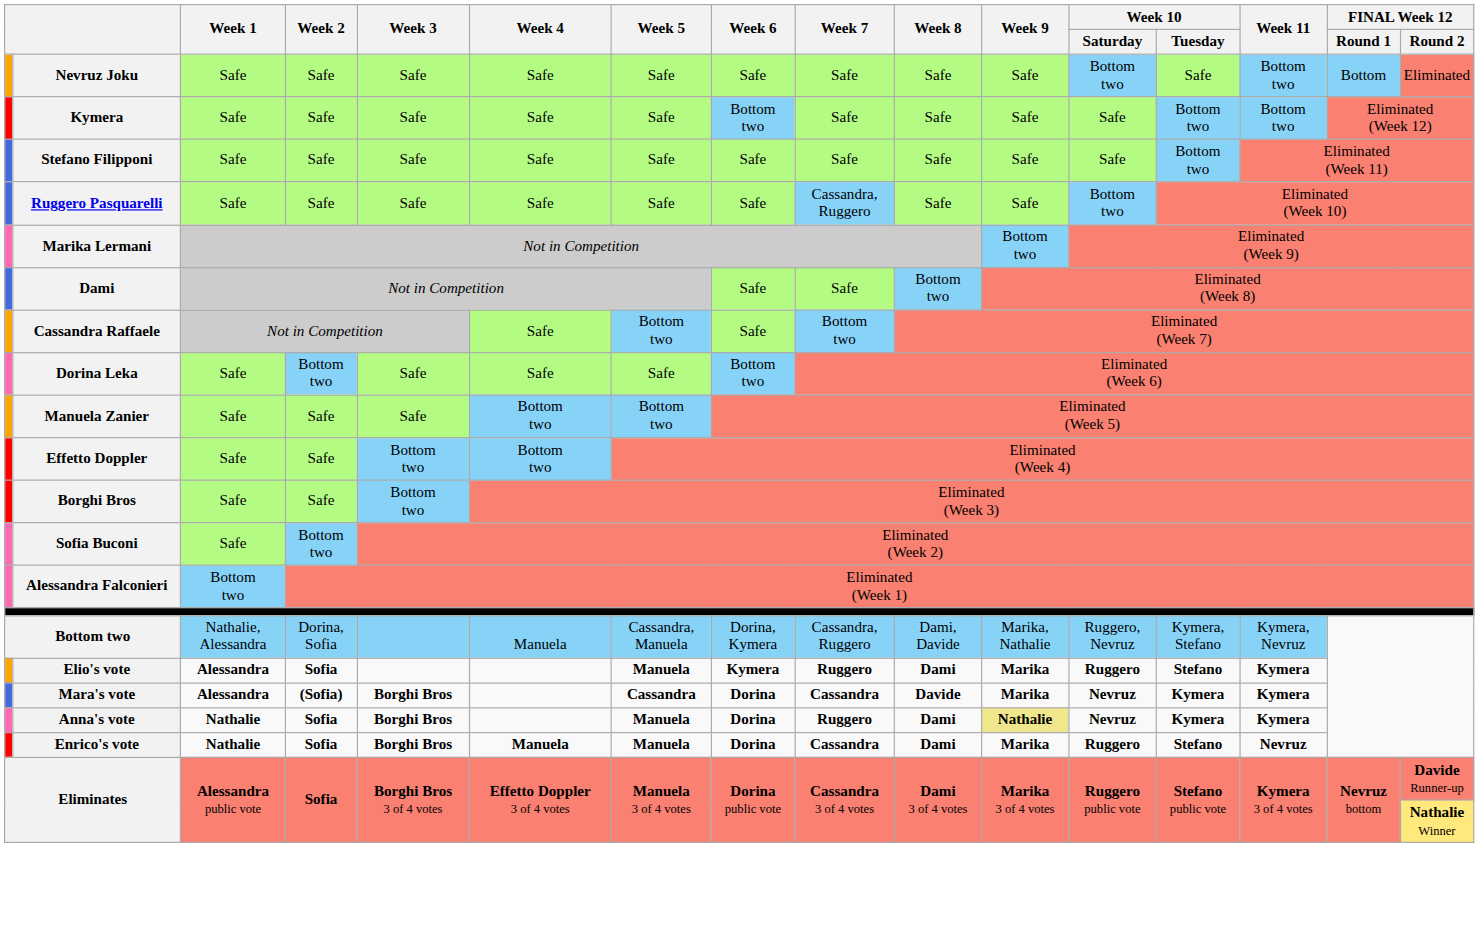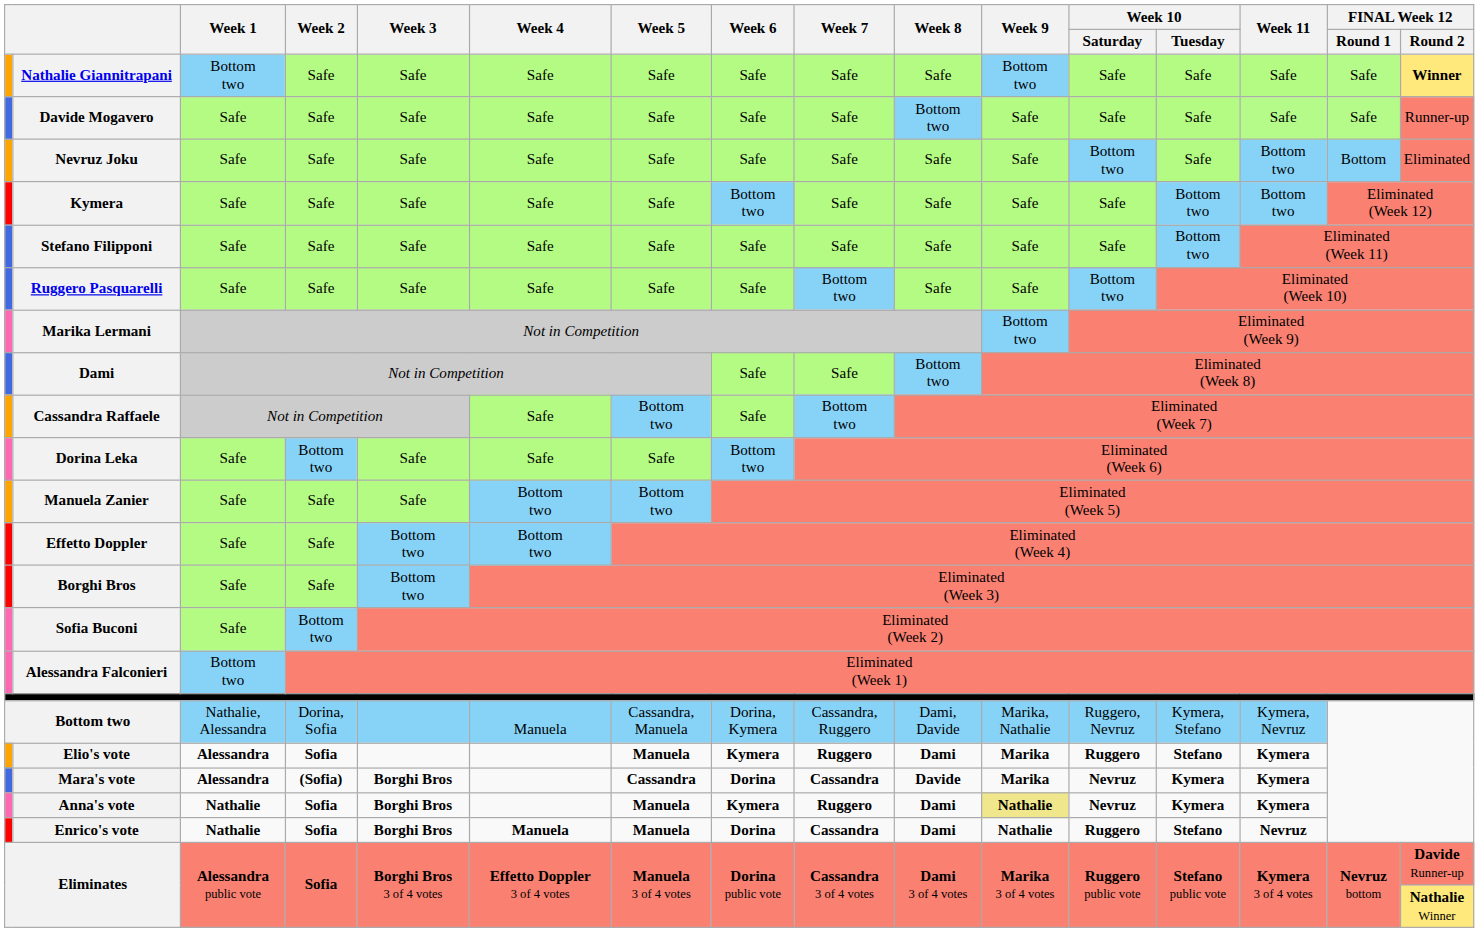+ row: Nathalie Giannitrapani | Bottom two | Safe | Safe | Safe | Safe | Safe | Safe | Safe | Bottom two | Safe | Safe | Safe | Safe | Winner
+ row: Davide Mogavero | Safe | Safe | Safe | Safe | Safe | Safe | Safe | Bottom two | Safe | Safe | Safe | Safe | Safe | Runner-up
Ruggero Pasquarelli | Week 7: Cassandra, Ruggero -> Bottom two
Anna's vote | Week 6: Dorina -> Kymera
Enrico's vote | Week 9: Marika -> Nathalie
